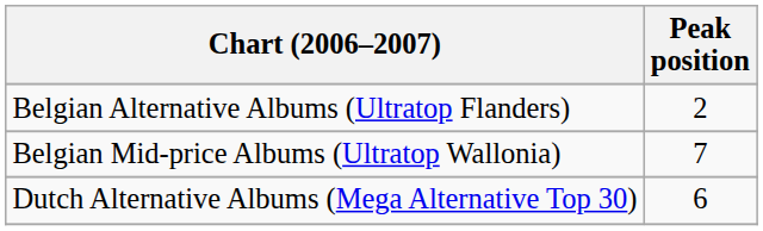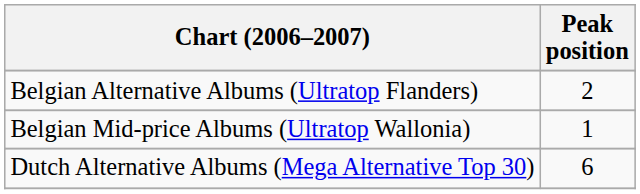Belgian Mid-price Albums (Ultratop Wallonia) | Peak position: 7 -> 1
